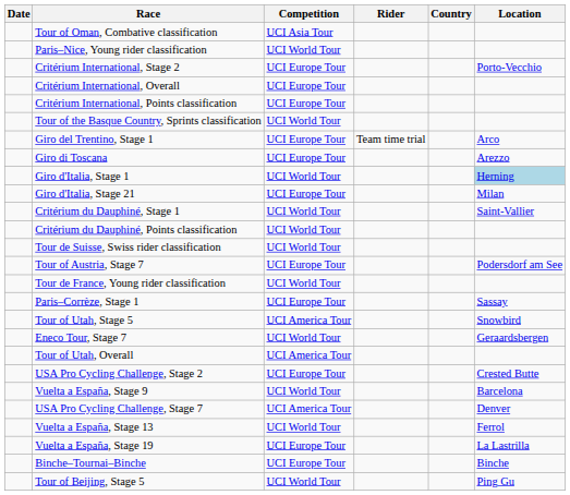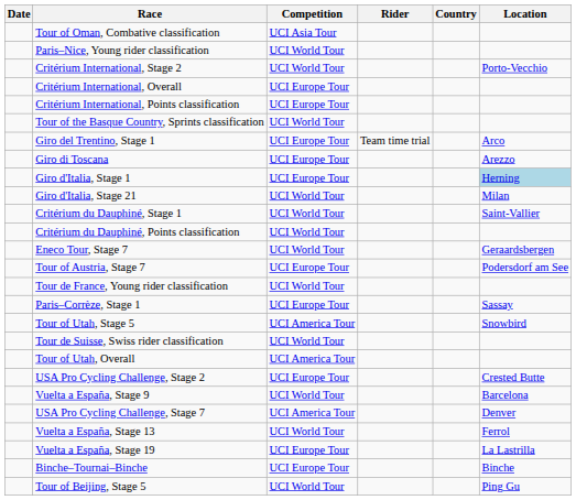Critérium International, Stage 2 | Competition: UCI Europe Tour -> UCI World Tour
Giro d'Italia, Stage 1 | Competition: UCI World Tour -> UCI Europe Tour
Giro d'Italia, Stage 21 | Competition: UCI Europe Tour -> UCI World Tour
rows swapped: Tour de Suisse, Swiss rider classification <-> Eneco Tour, Stage 7
